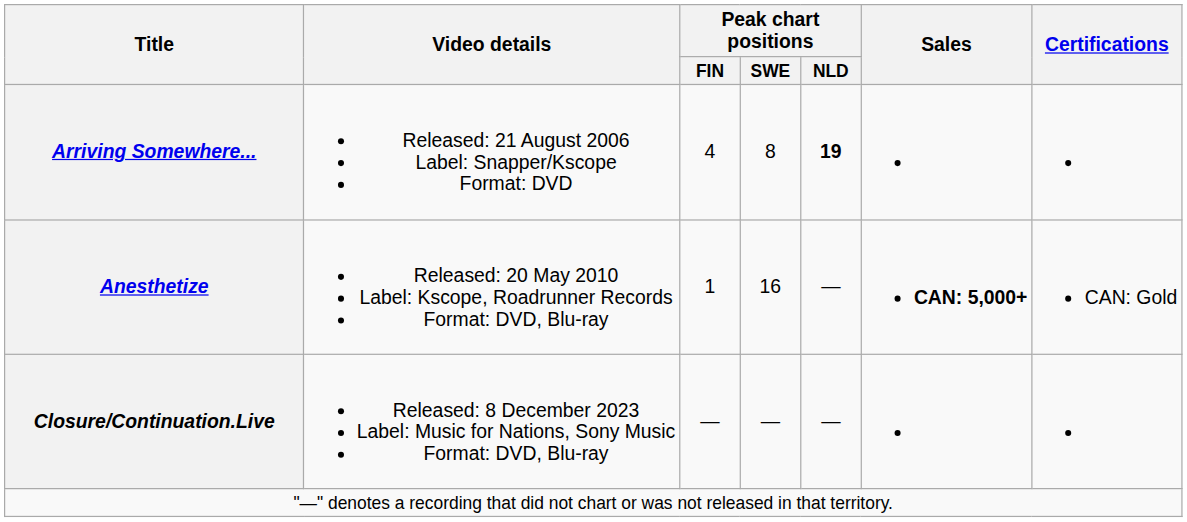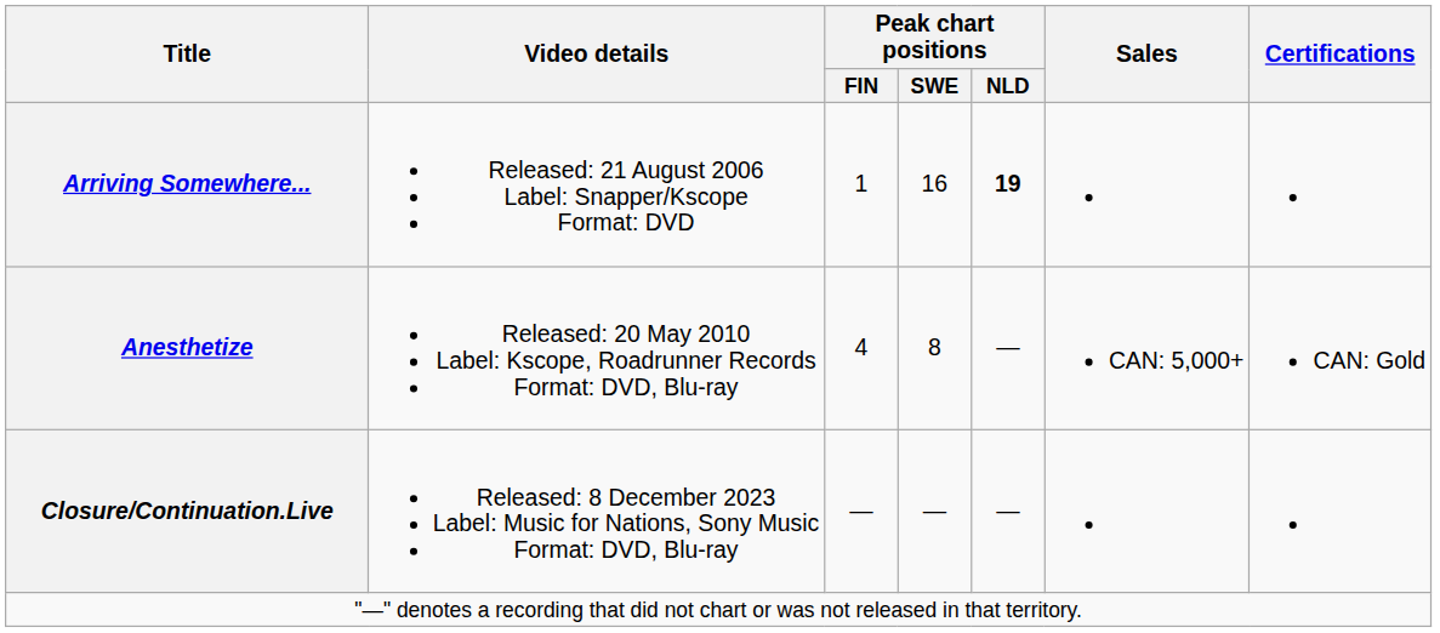Arriving Somewhere... | Peak chart positions / FIN: 4 -> 1
Arriving Somewhere... | Peak chart positions / SWE: 8 -> 16
Anesthetize | Peak chart positions / FIN: 1 -> 4
Anesthetize | Peak chart positions / SWE: 16 -> 8
Anesthetize | Sales: bold -> normal
